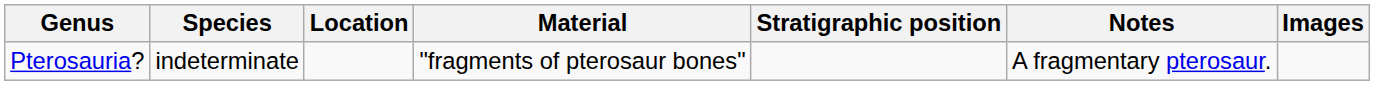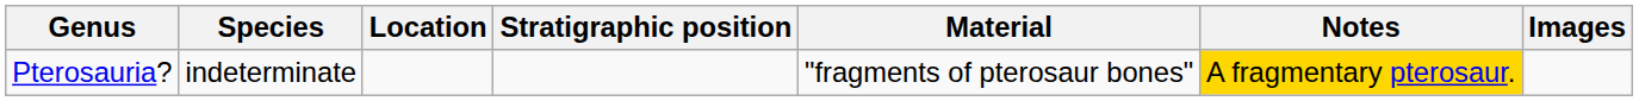columns swapped: Stratigraphic position <-> Material
Pterosauria? | Notes: no background -> gold background
